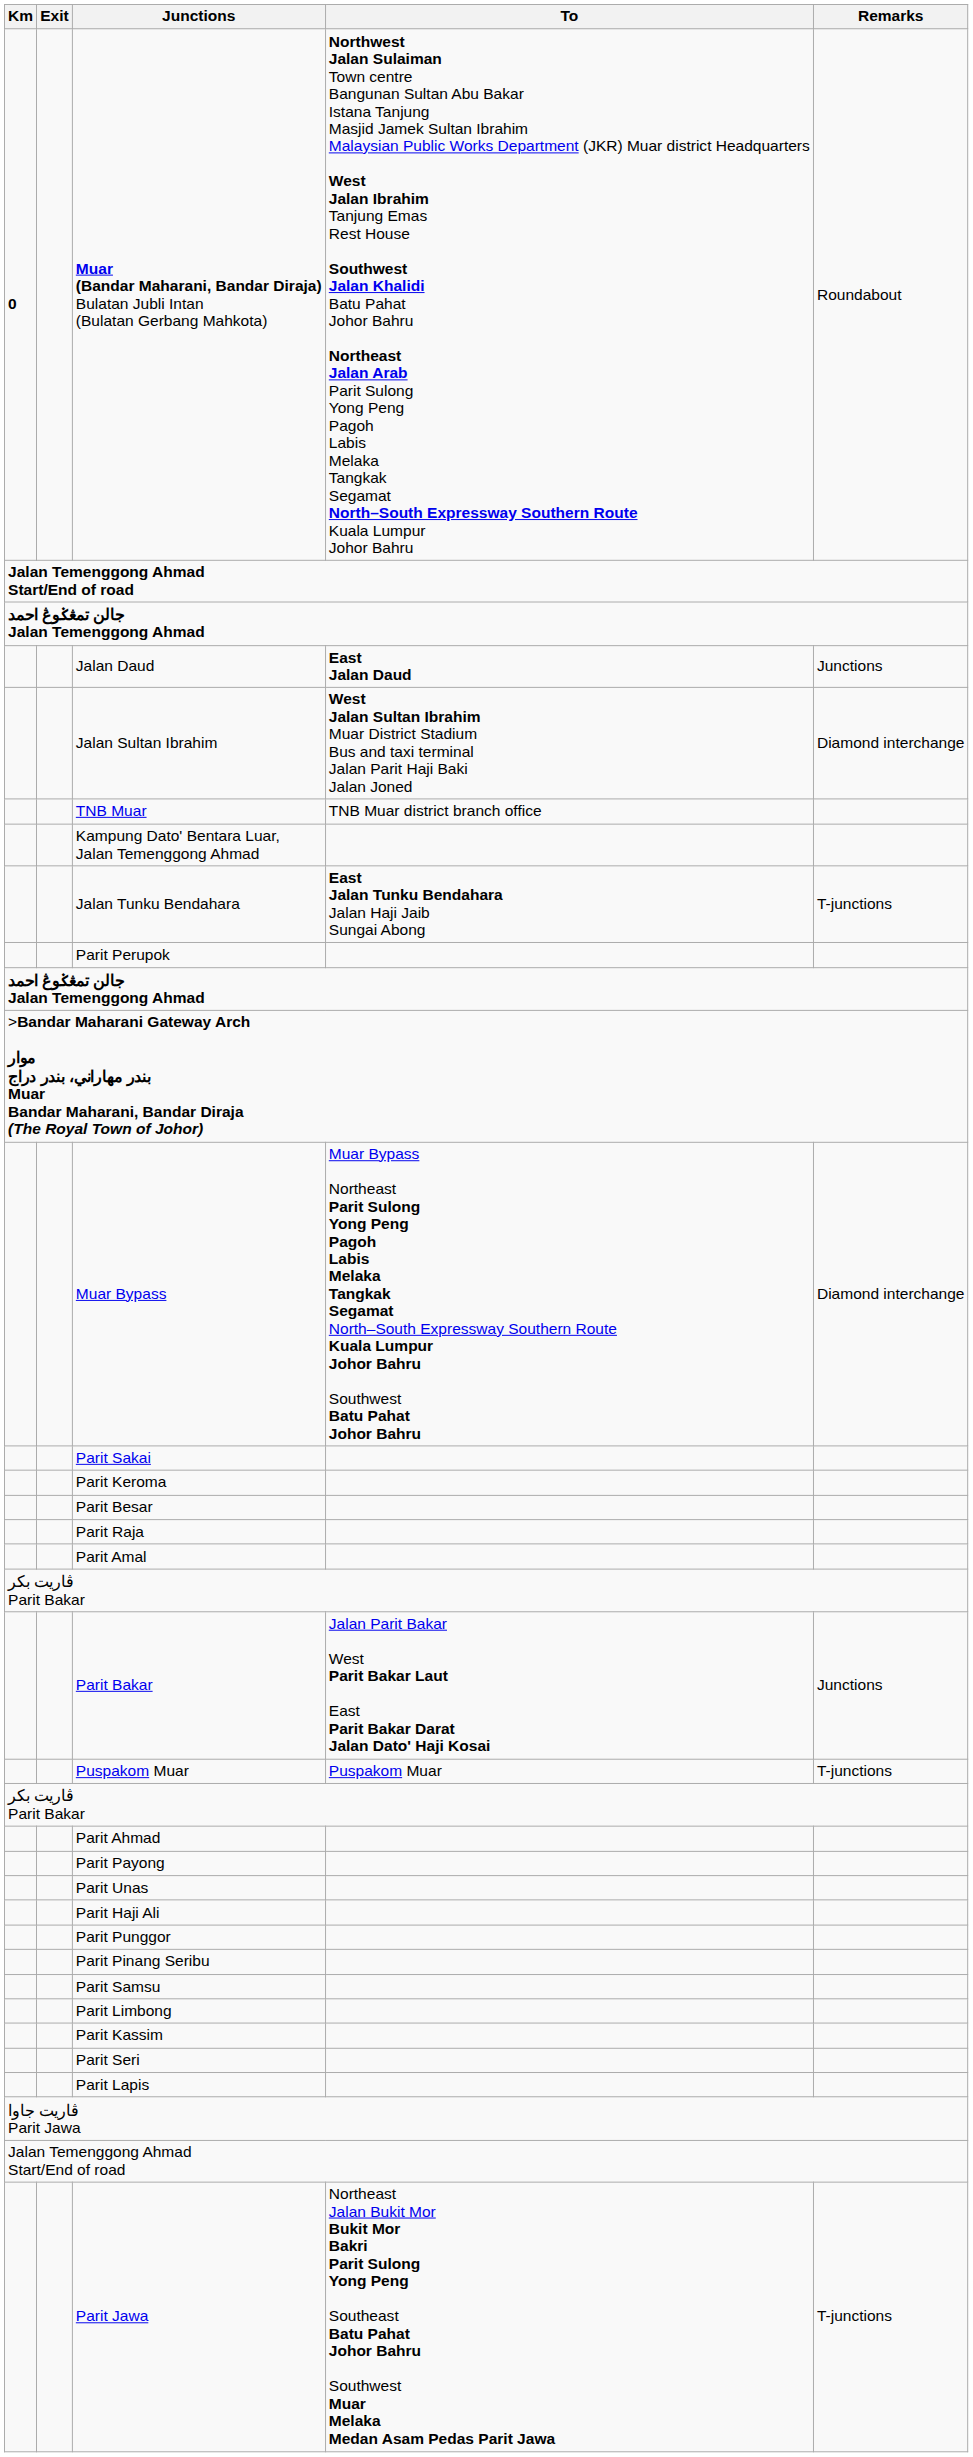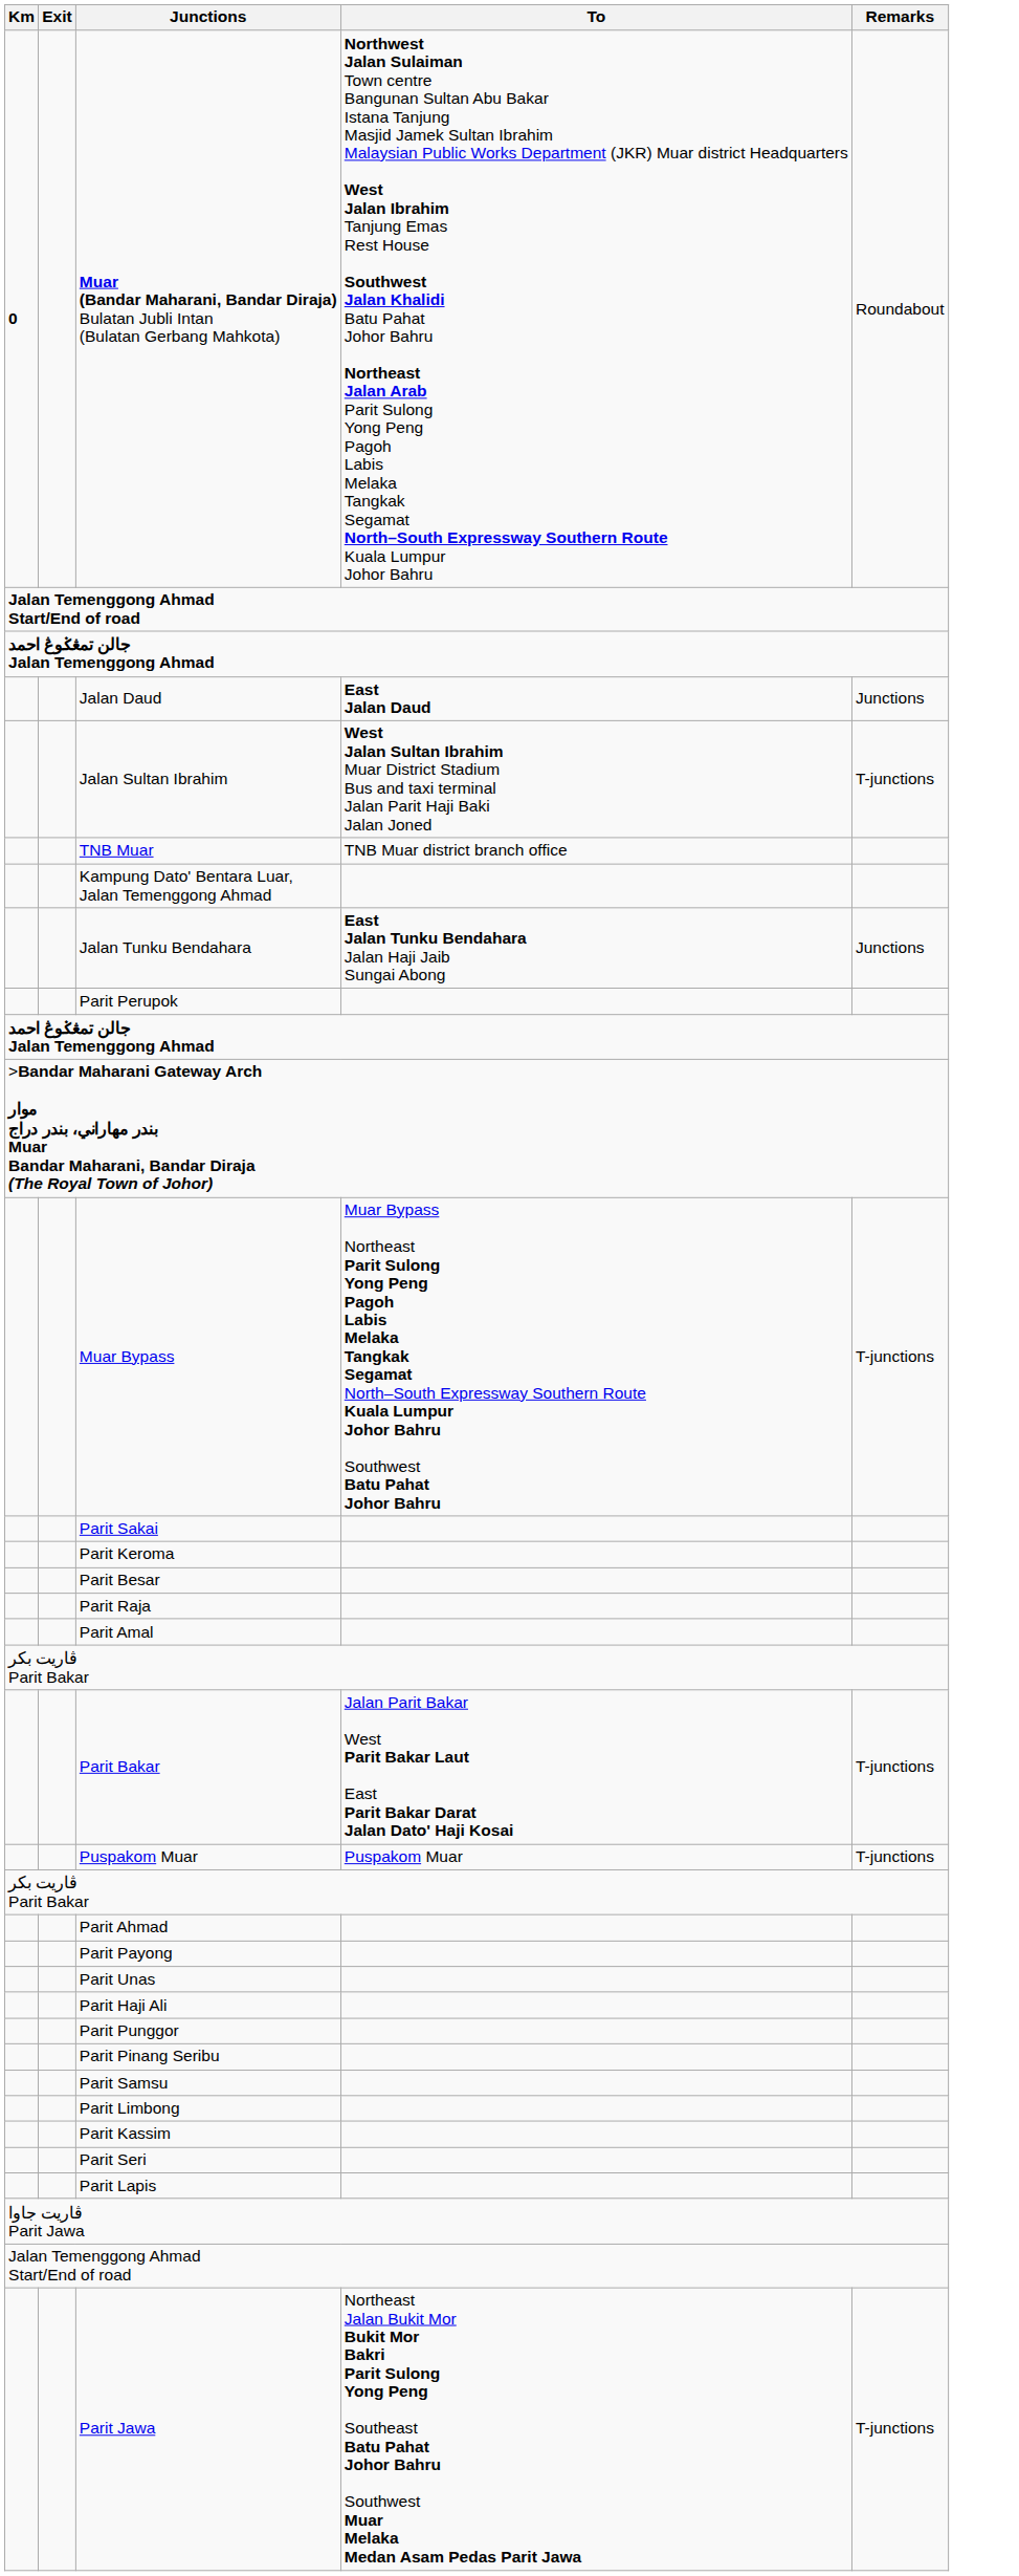Jalan Sultan Ibrahim | Remarks: Diamond interchange -> T-junctions
Jalan Tunku Bendahara | Remarks: T-junctions -> Junctions
Muar Bypass | Remarks: Diamond interchange -> T-junctions
Parit Bakar | Remarks: Junctions -> T-junctions
